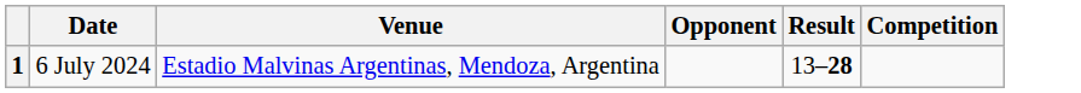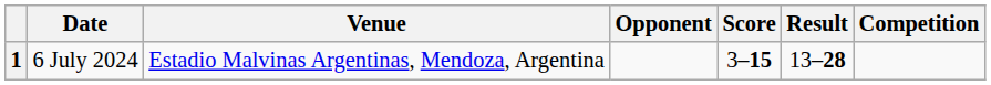+ column: Score | 3–15
